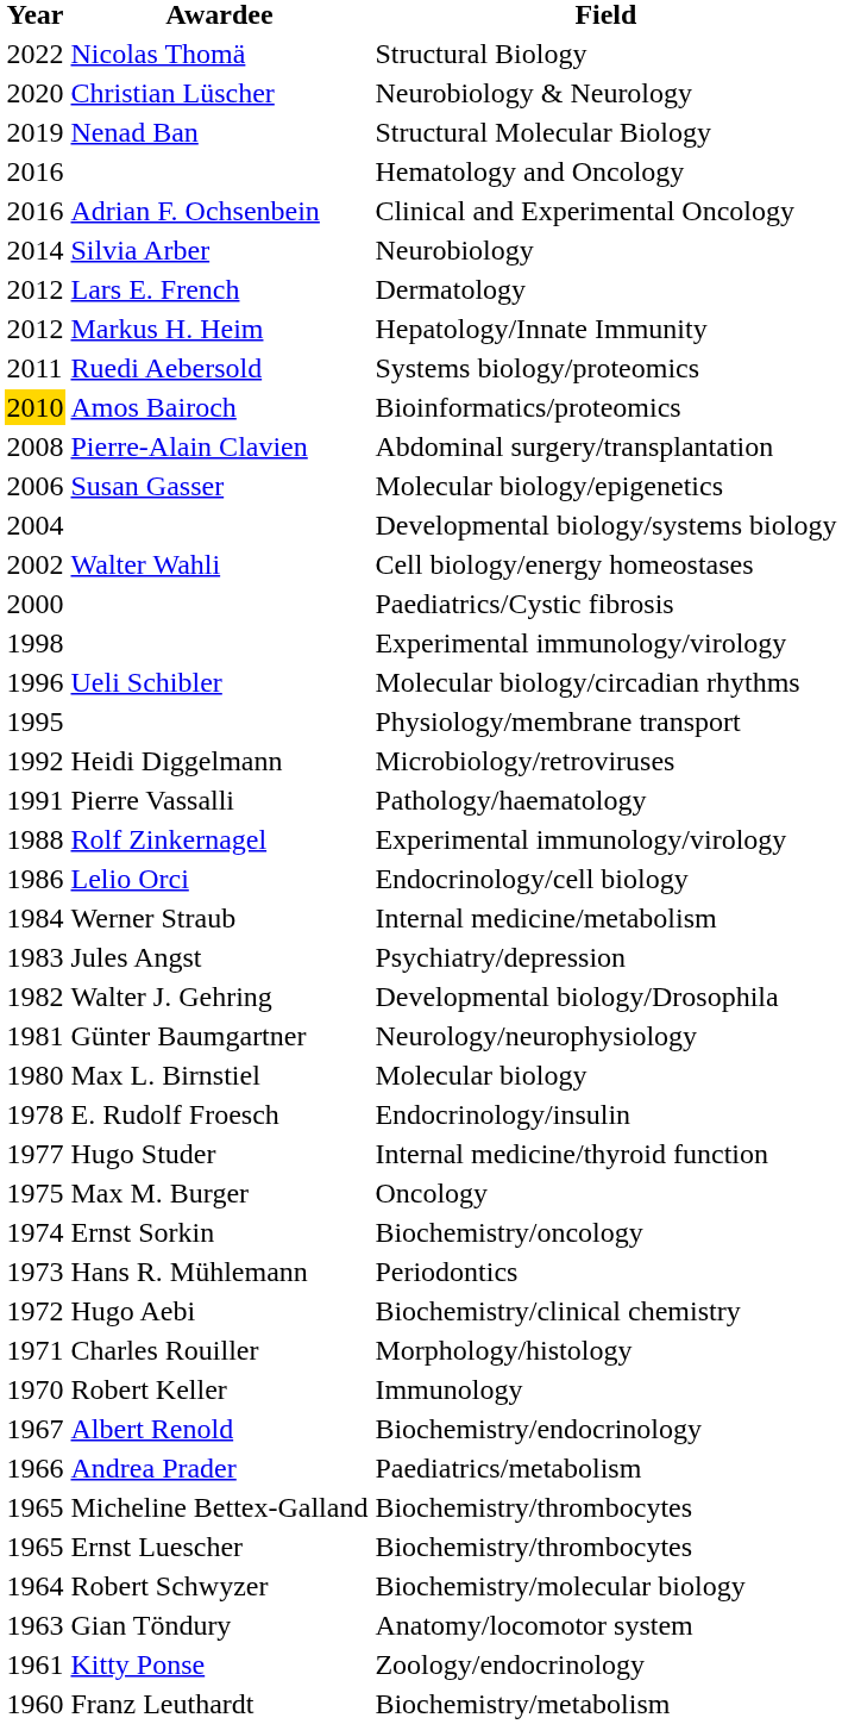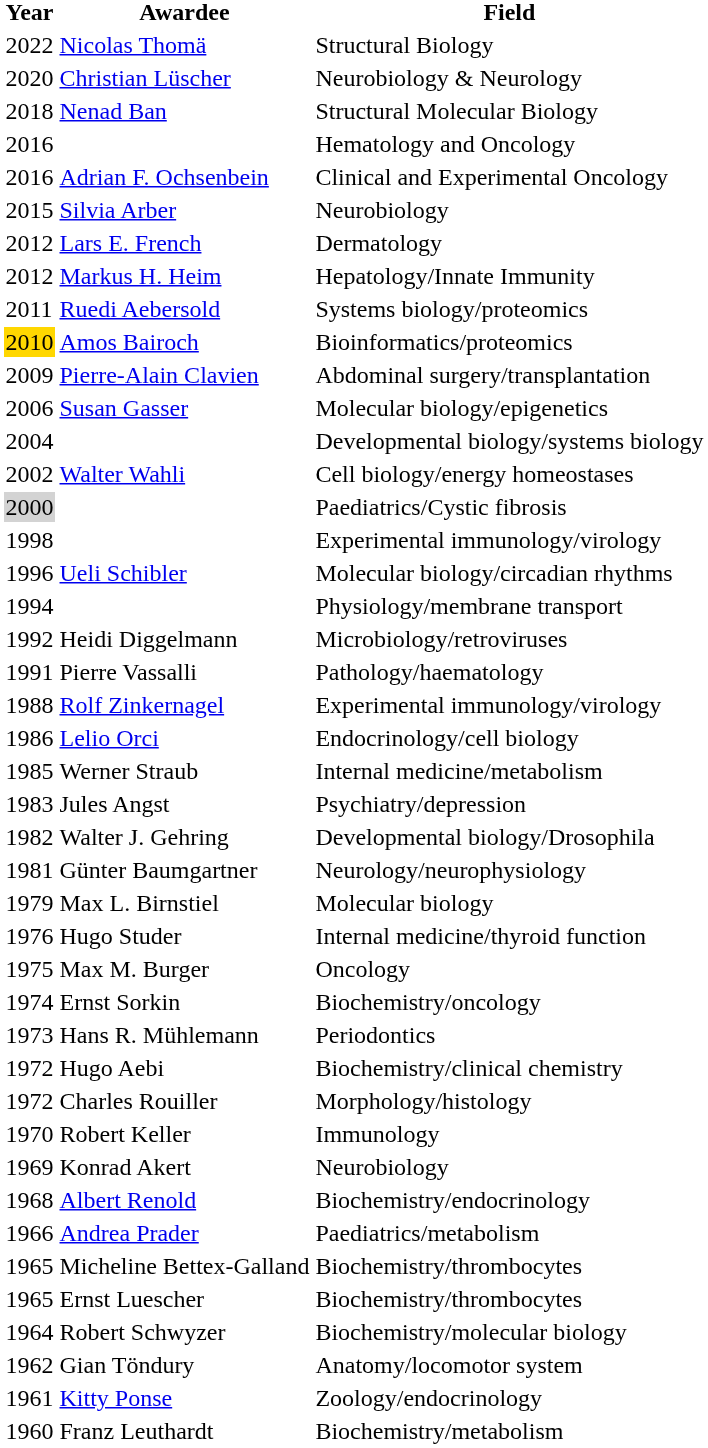Structural Molecular Biology | Year: 2019 -> 2018
Silvia Arber / Neurobiology | Year: 2014 -> 2015
Abdominal surgery/transplantation | Year: 2008 -> 2009
Paediatrics/Cystic fibrosis | Year: no background -> lightgrey background
Physiology/membrane transport | Year: 1995 -> 1994
Internal medicine/metabolism | Year: 1984 -> 1985
Molecular biology | Year: 1980 -> 1979
- row: 1978 | E. Rudolf Froesch | Endocrinology/insulin
Internal medicine/thyroid function | Year: 1977 -> 1976
Morphology/histology | Year: 1971 -> 1972
+ row: 1969 | Konrad Akert | Neurobiology
Biochemistry/endocrinology | Year: 1967 -> 1968
Anatomy/locomotor system | Year: 1963 -> 1962
